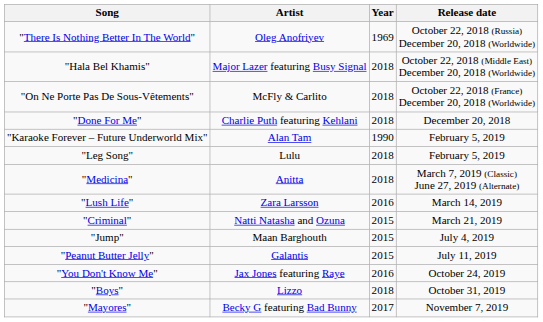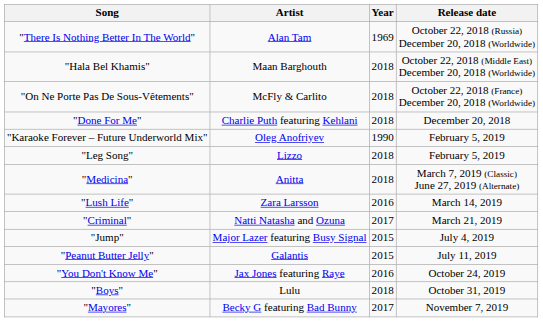"There Is Nothing Better In The World" | Artist: Oleg Anofriyev -> Alan Tam
"Hala Bel Khamis" | Artist: Major Lazer featuring Busy Signal -> Maan Barghouth
"Karaoke Forever – Future Underworld Mix" | Artist: Alan Tam -> Oleg Anofriyev
"Leg Song" | Artist: Lulu -> Lizzo
"Criminal" | Year: 2015 -> 2017
"Jump" | Artist: Maan Barghouth -> Major Lazer featuring Busy Signal
"Boys" | Artist: Lizzo -> Lulu
